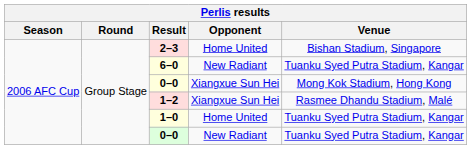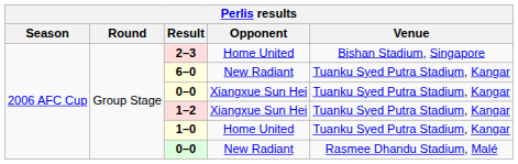0–0 / Xiangxue Sun Hei | Venue: Mong Kok Stadium, Hong Kong -> Tuanku Syed Putra Stadium, Kangar
1–2 | Venue: Rasmee Dhandu Stadium, Malé -> Tuanku Syed Putra Stadium, Kangar
0–0 / New Radiant | Venue: Tuanku Syed Putra Stadium, Kangar -> Rasmee Dhandu Stadium, Malé
